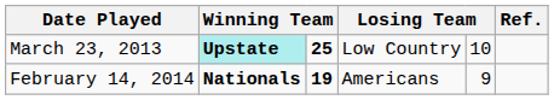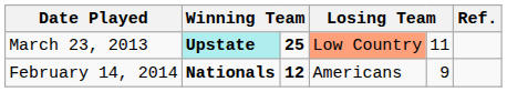March 23, 2013 | column 4: no background -> lightsalmon background
March 23, 2013 | column 5: 10 -> 11
February 14, 2014 | column 3: 19 -> 12
